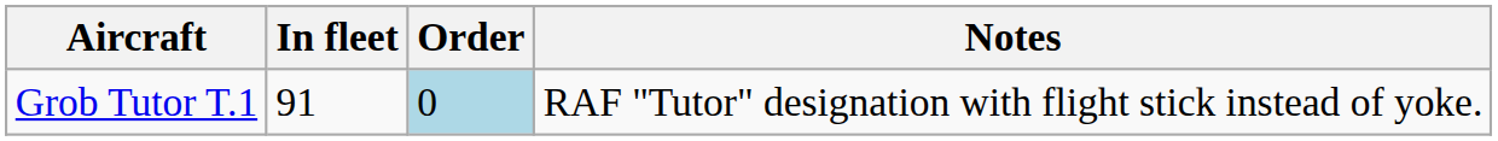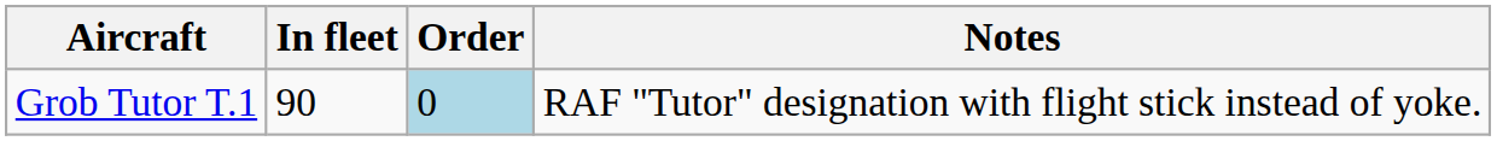Grob Tutor T.1 | In fleet: 91 -> 90
